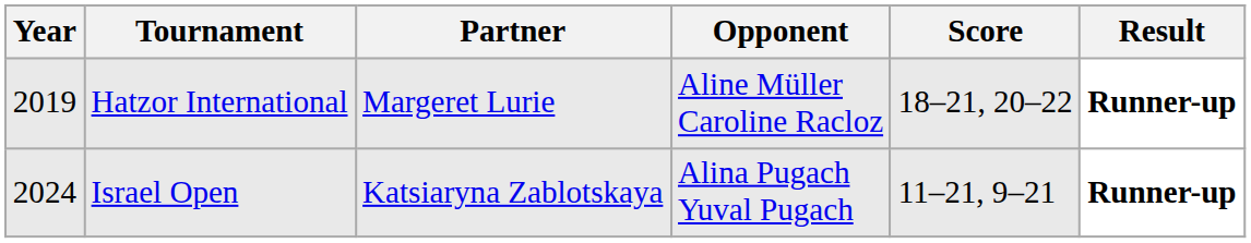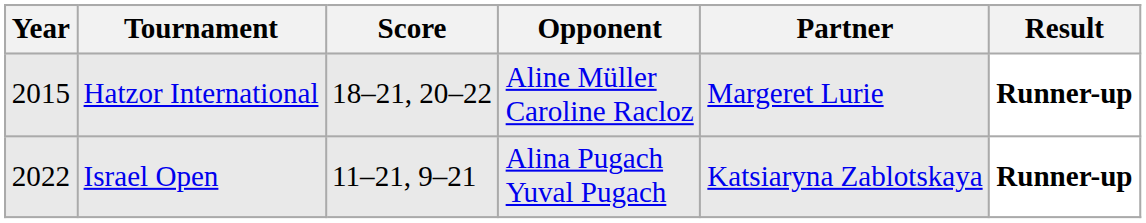columns swapped: Partner <-> Score
Hatzor International | Year: 2019 -> 2015
Israel Open | Year: 2024 -> 2022
